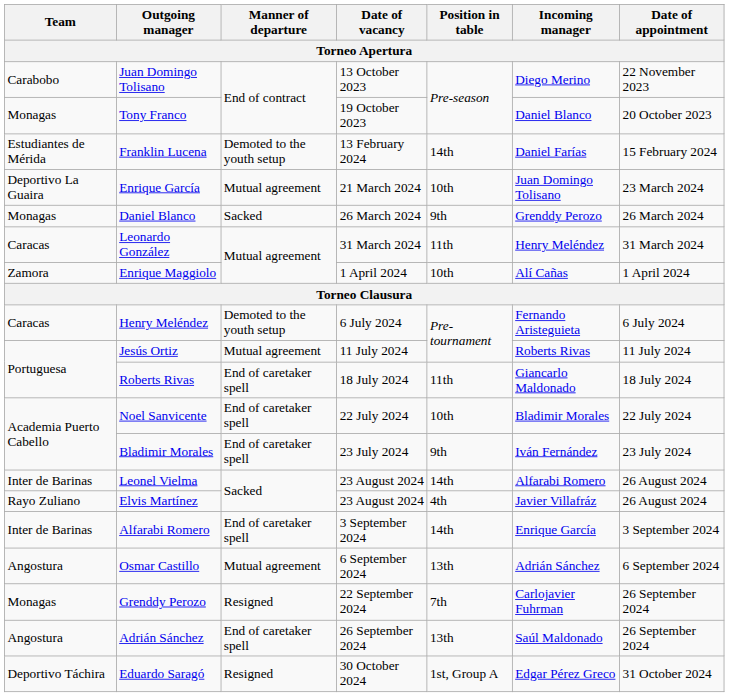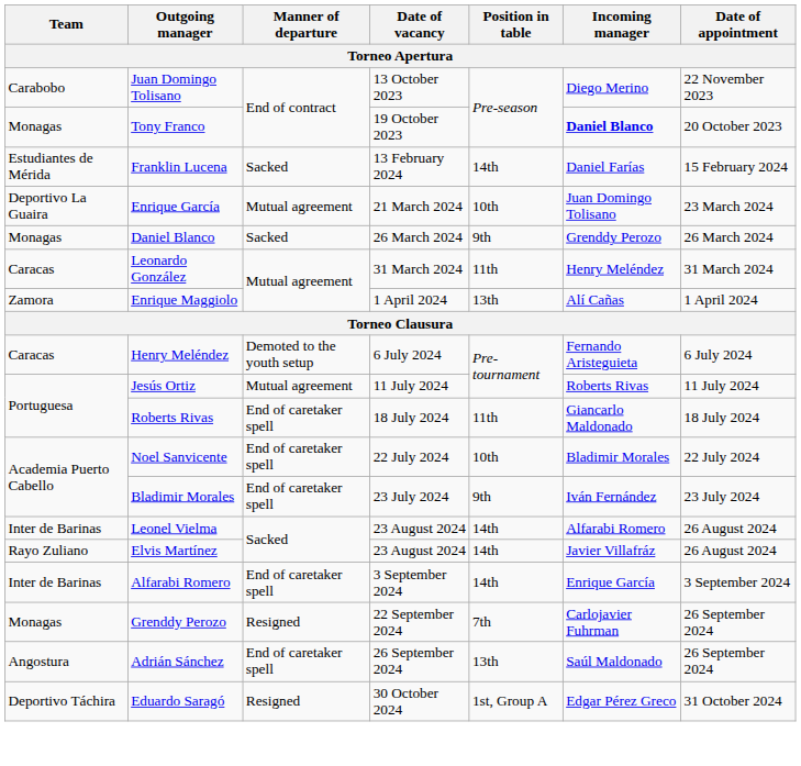Tony Franco | Incoming manager: normal -> bold
Franklin Lucena | Manner of departure: Demoted to the youth setup -> Sacked
Enrique Maggiolo | Position in table: 10th -> 13th
Elvis Martínez | Position in table: 4th -> 14th
- row: Angostura | Osmar Castillo | Mutual agreement | 6 September 2024 | 13th | Adrián Sánchez | 6 September 2024
